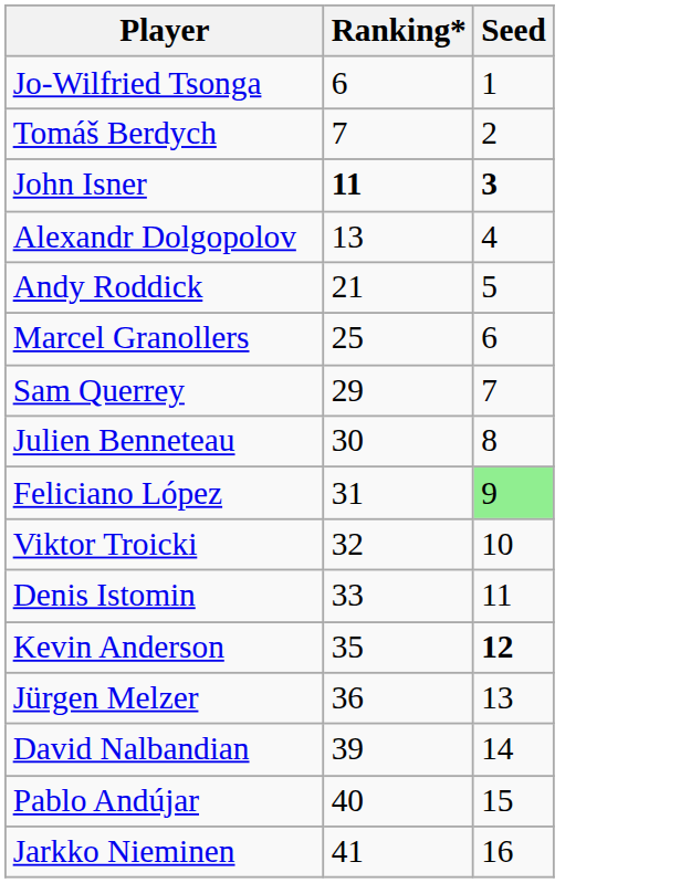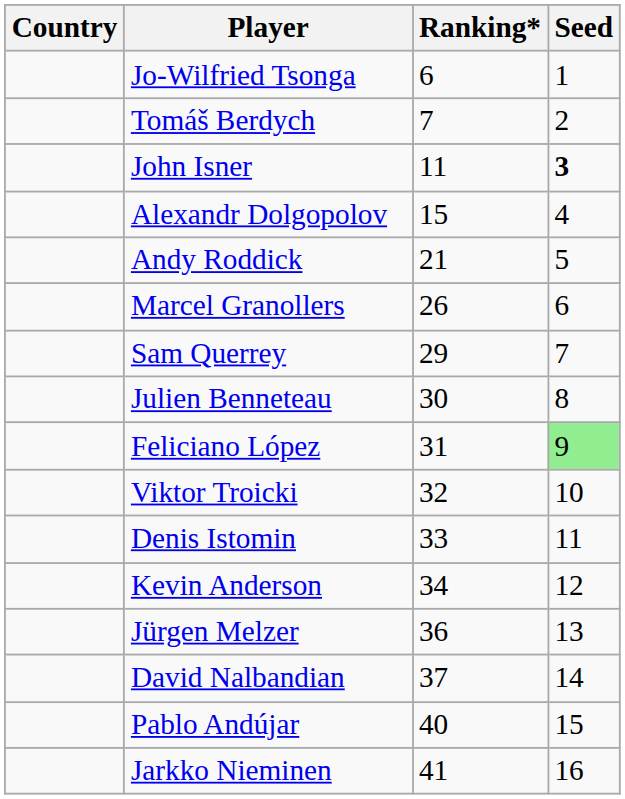+ column: Country
John Isner | Ranking*: bold -> normal
Alexandr Dolgopolov | Ranking*: 13 -> 15
Marcel Granollers | Ranking*: 25 -> 26
Kevin Anderson | Ranking*: 35 -> 34
Kevin Anderson | Seed: bold -> normal
David Nalbandian | Ranking*: 39 -> 37
